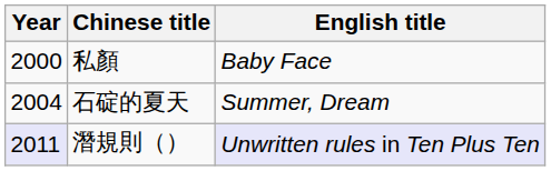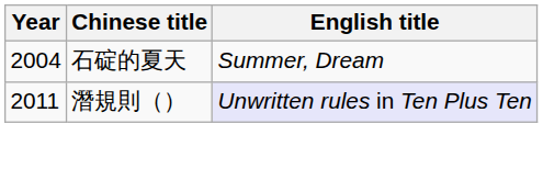- row: 2000 | 私顏 | Baby Face
潛規則（） | Year: lavender background -> no background
